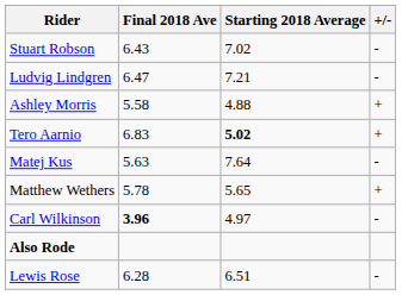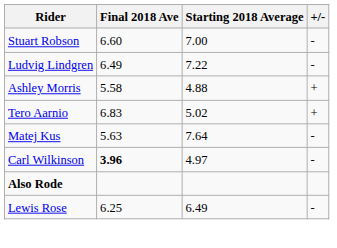Stuart Robson | Final 2018 Ave: 6.43 -> 6.60
Stuart Robson | Starting 2018 Average: 7.02 -> 7.00
Ludvig Lindgren | Final 2018 Ave: 6.47 -> 6.49
Ludvig Lindgren | Starting 2018 Average: 7.21 -> 7.22
Tero Aarnio | Starting 2018 Average: bold -> normal
- row: Matthew Wethers | 5.78 | 5.65 | +
Lewis Rose | Final 2018 Ave: 6.28 -> 6.25
Lewis Rose | Starting 2018 Average: 6.51 -> 6.49
